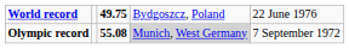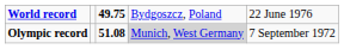Olympic record | column 3: 55.08 -> 51.08
